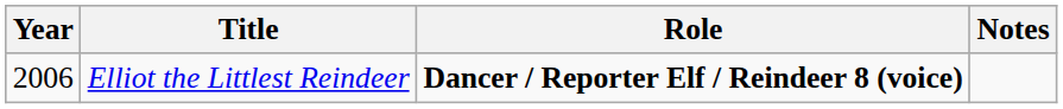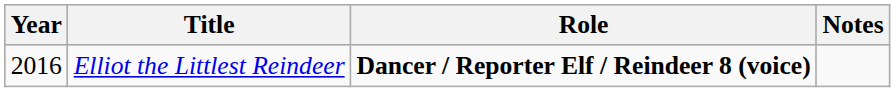Elliot the Littlest Reindeer | Year: 2006 -> 2016
